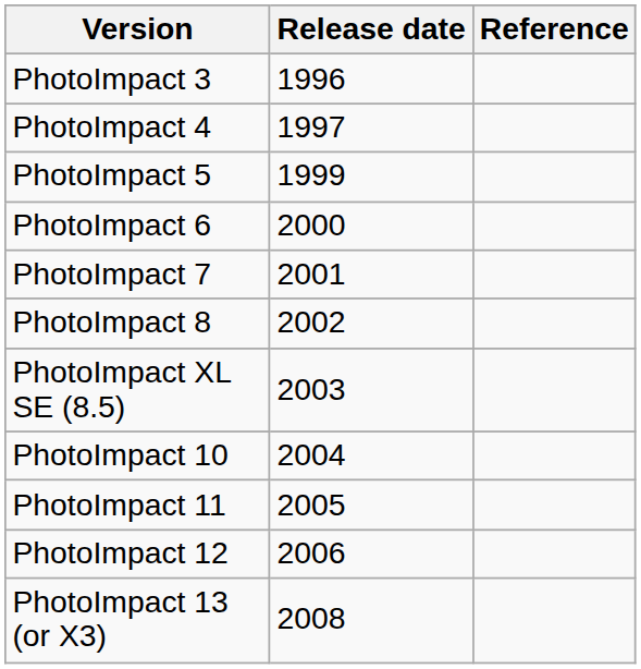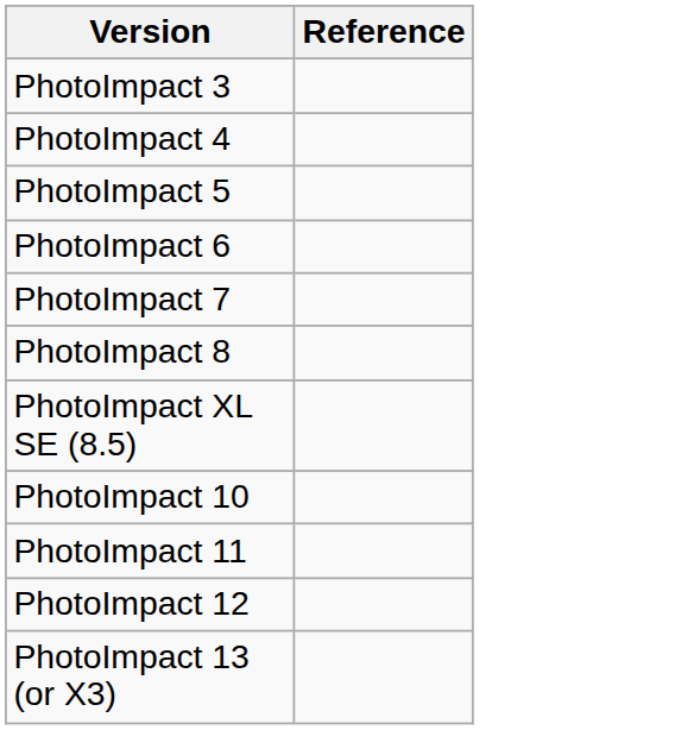- column: Release date | 1996 | 1997 | 1999 | 2000 | 2001 | 2002 | 2003 | 2004 | 2005 | 2006 | 2008
